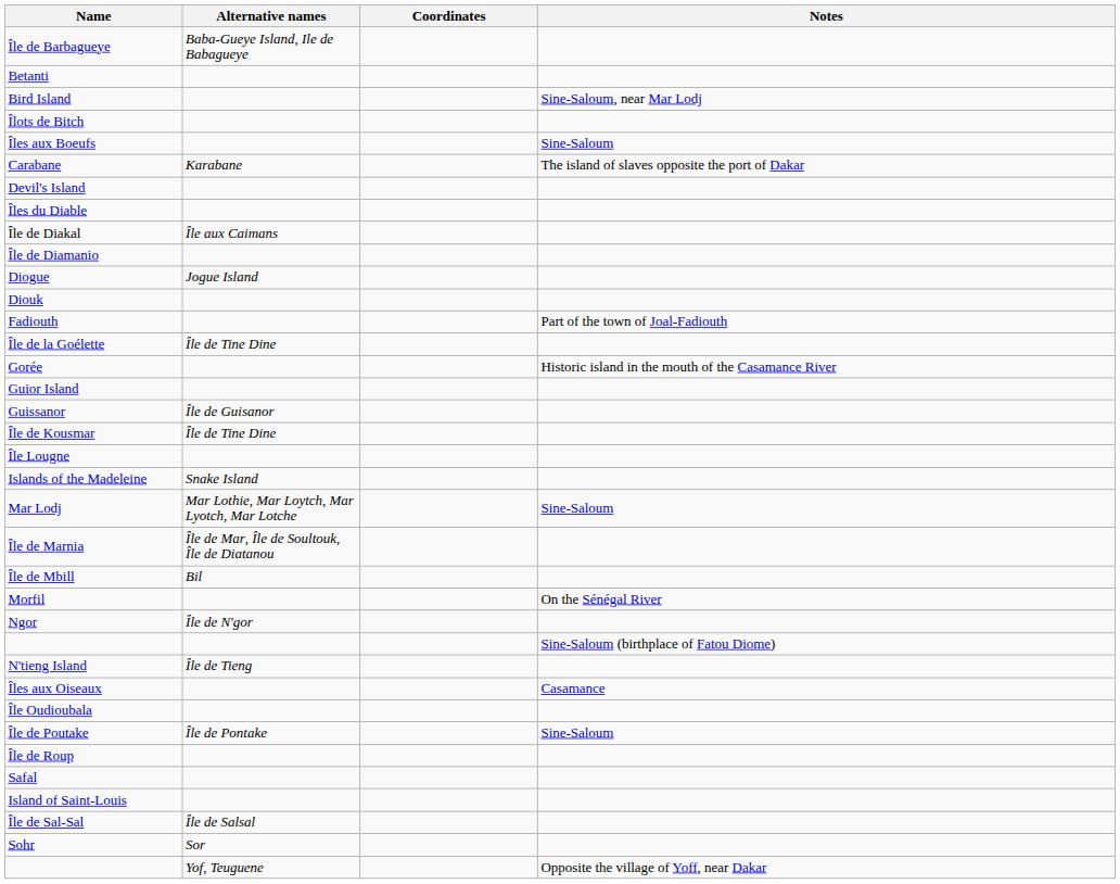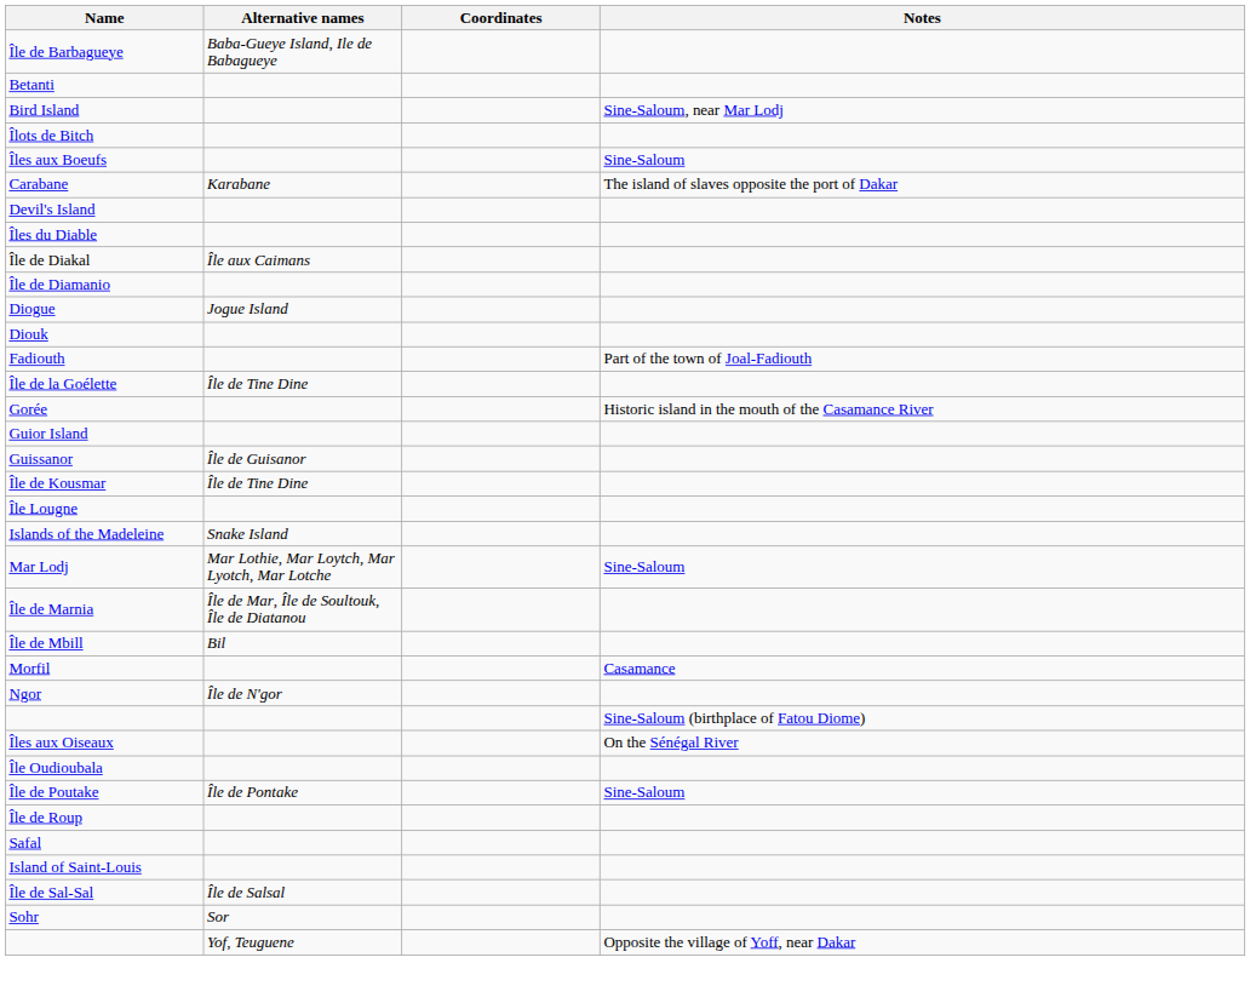Morfil | Notes: On the Sénégal River -> Casamance
- row: N'tieng Island | Île de Tieng
Îles aux Oiseaux | Notes: Casamance -> On the Sénégal River
